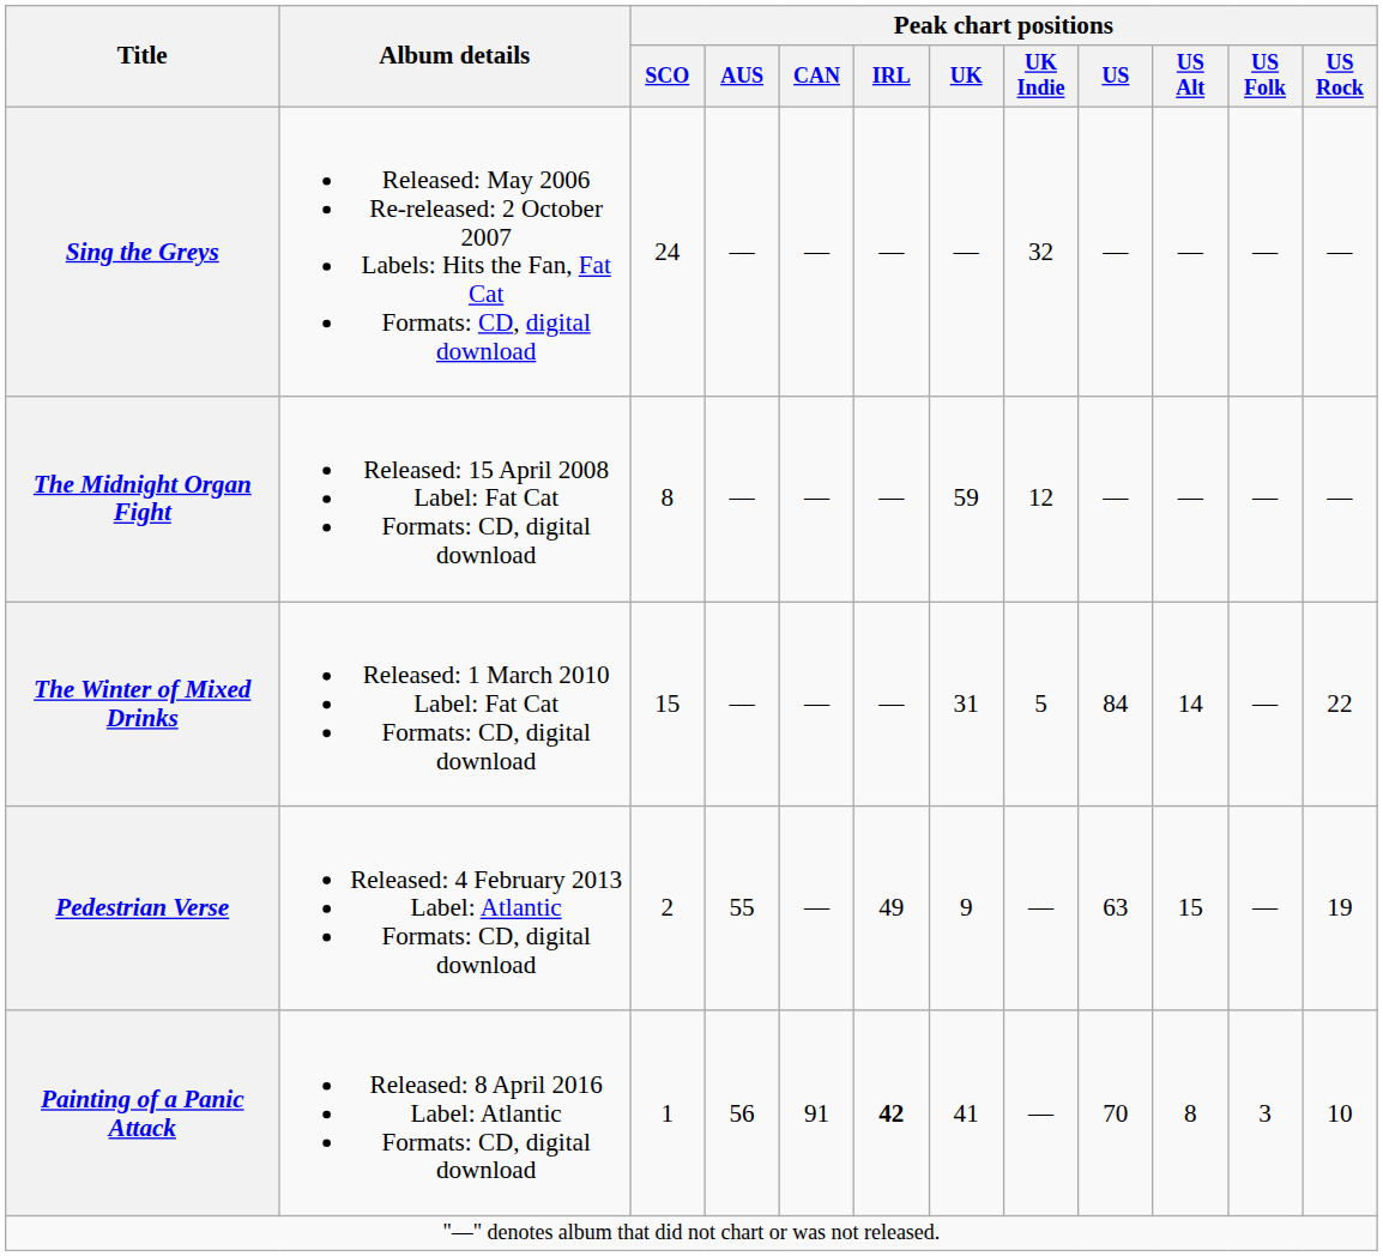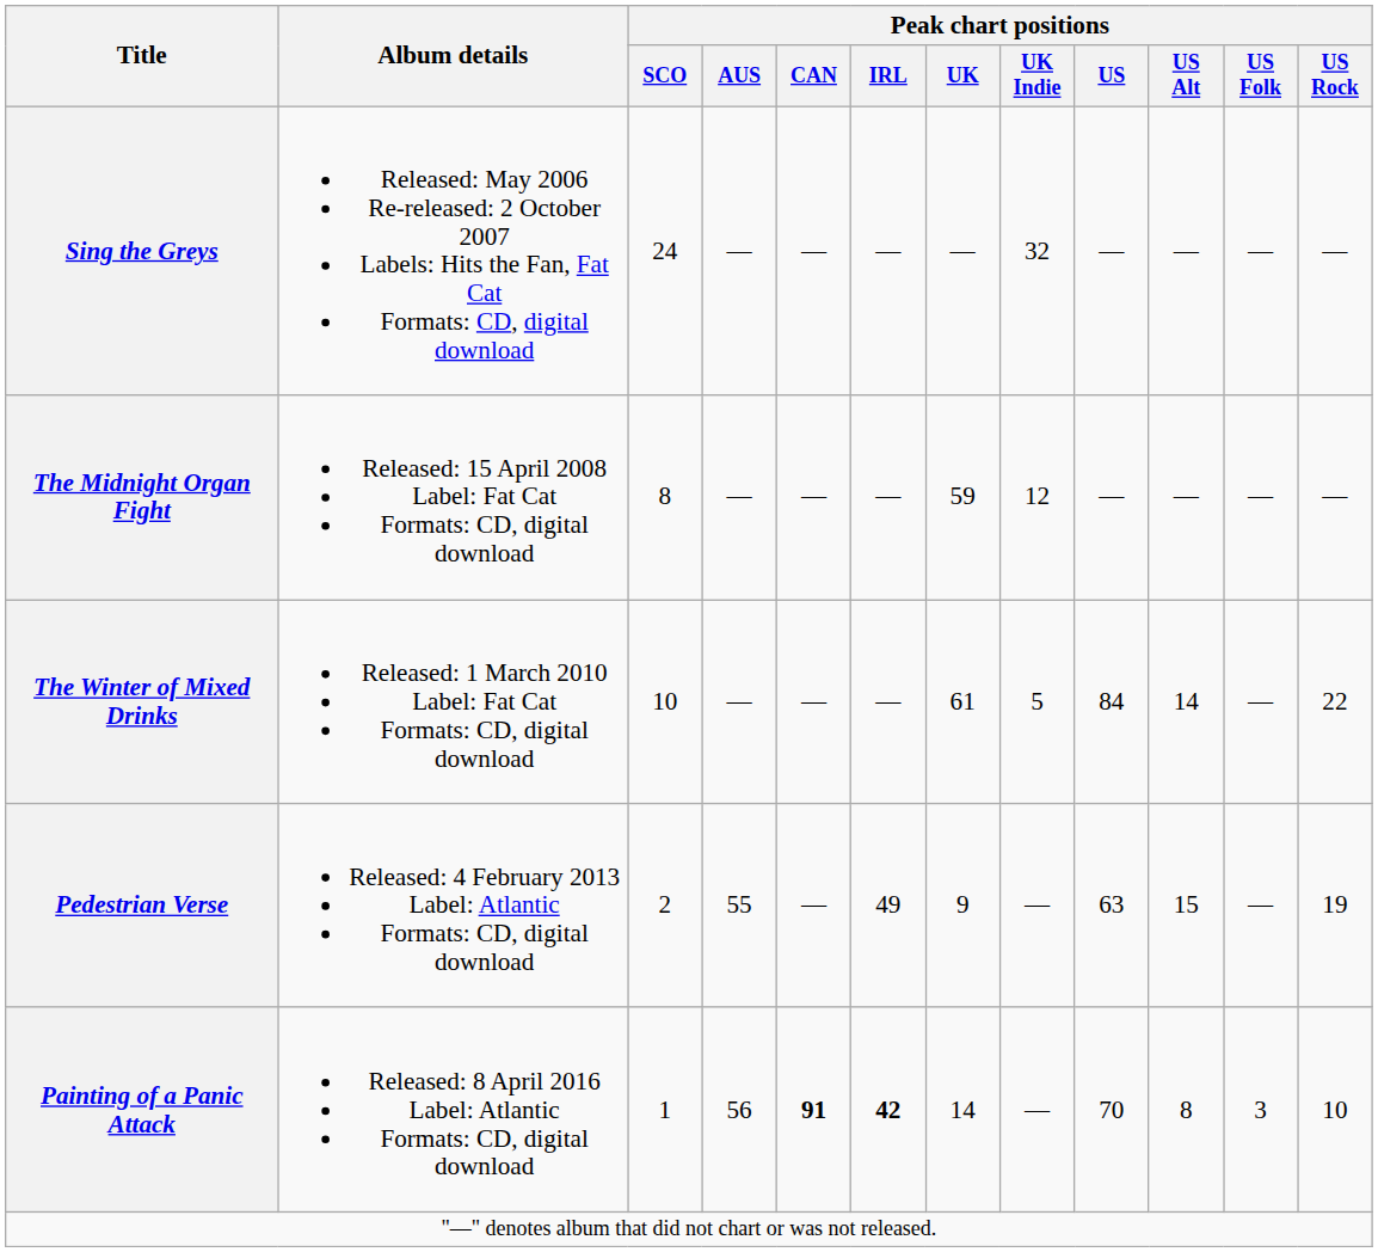The Winter of Mixed Drinks | Peak chart positions / SCO: 15 -> 10
The Winter of Mixed Drinks | Peak chart positions / UK: 31 -> 61
Painting of a Panic Attack | Peak chart positions / CAN: normal -> bold
Painting of a Panic Attack | Peak chart positions / UK: 41 -> 14
